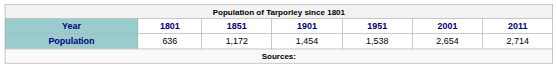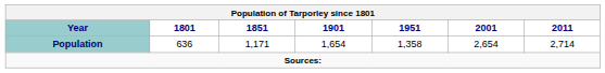Population | 1851: 1,172 -> 1,171
Population | 1901: 1,454 -> 1,654
Population | 1951: 1,538 -> 1,358
